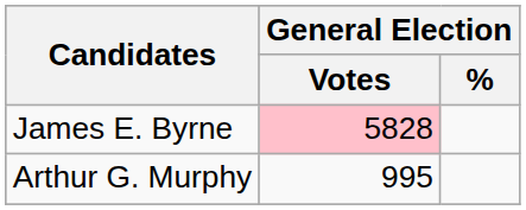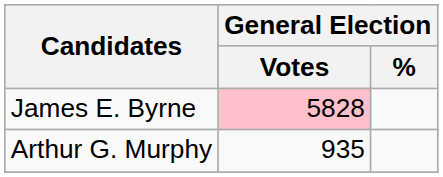Arthur G. Murphy | General Election / Votes: 995 -> 935
